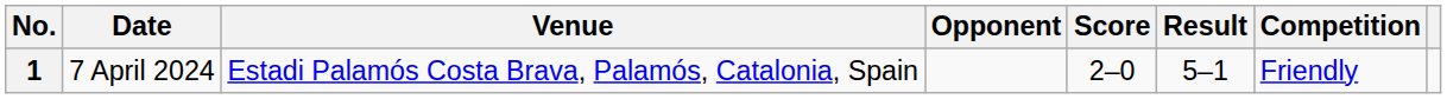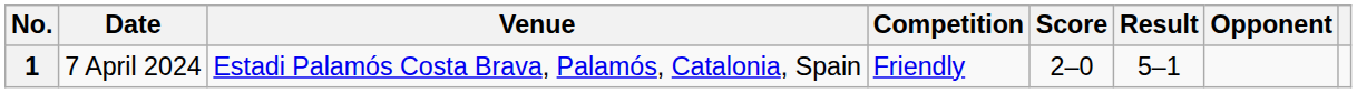columns swapped: Opponent <-> Competition
